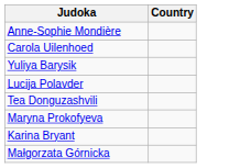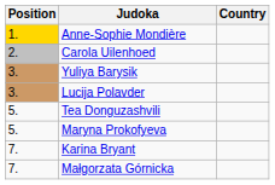+ column: Position | 1. | 2. | 3. | 3. | 5. | 5. | 7. | 7.
